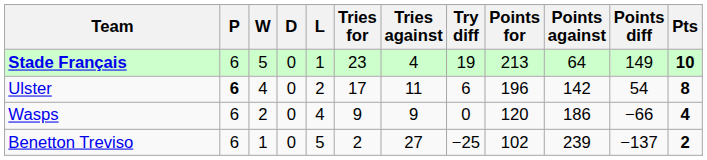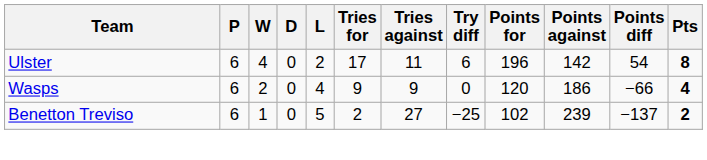- row: Stade Français | 6 | 5 | 0 | 1 | 23 | 4 | 19 | 213 | 64 | 149 | 10
Ulster | P: bold -> normal
